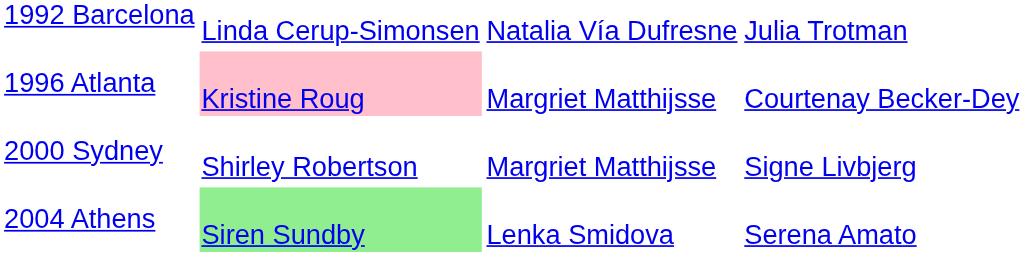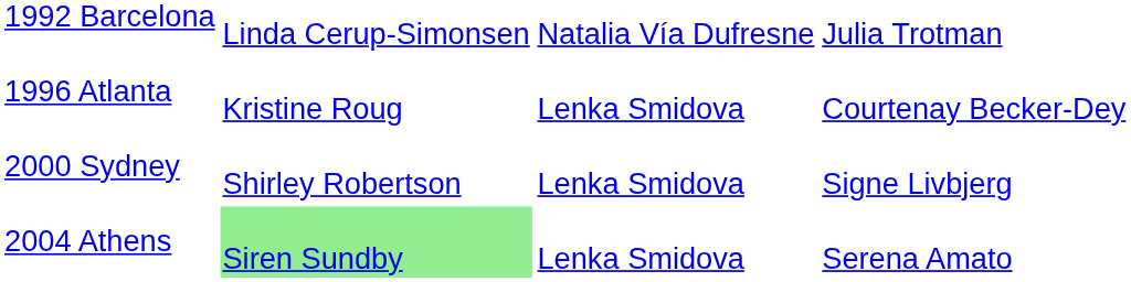1996 Atlanta | column 2: pink background -> no background
1996 Atlanta | column 3: Margriet Matthijsse -> Lenka Smidova
2000 Sydney | column 3: Margriet Matthijsse -> Lenka Smidova
